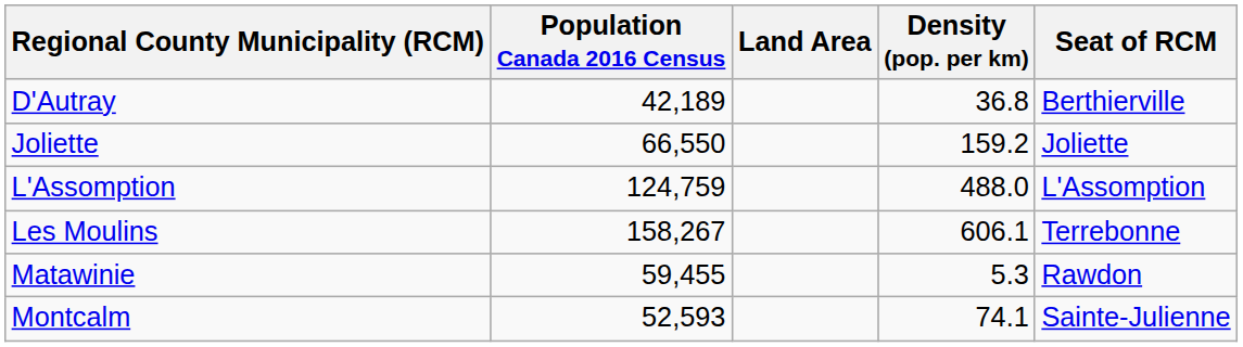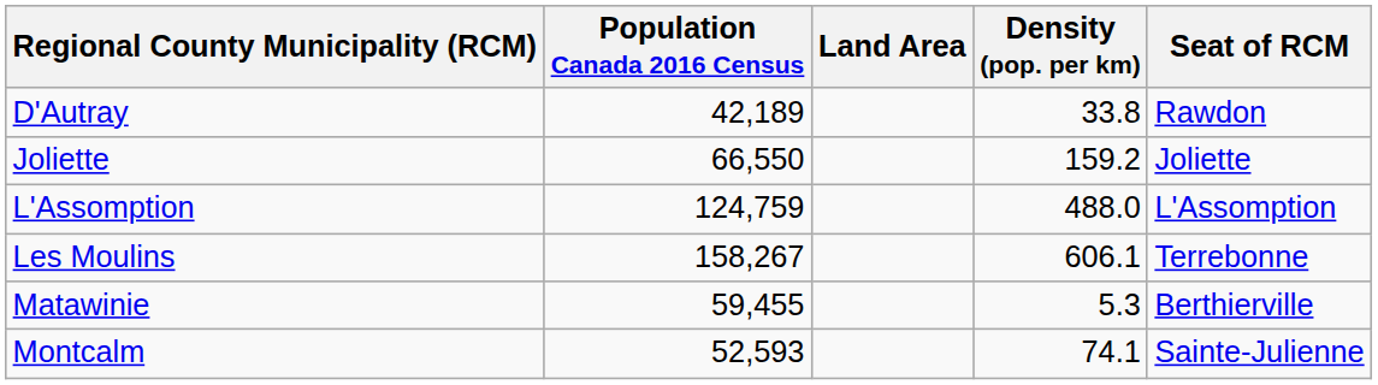D'Autray | Density (pop. per km): 36.8 -> 33.8
D'Autray | Seat of RCM: Berthierville -> Rawdon
Matawinie | Seat of RCM: Rawdon -> Berthierville
